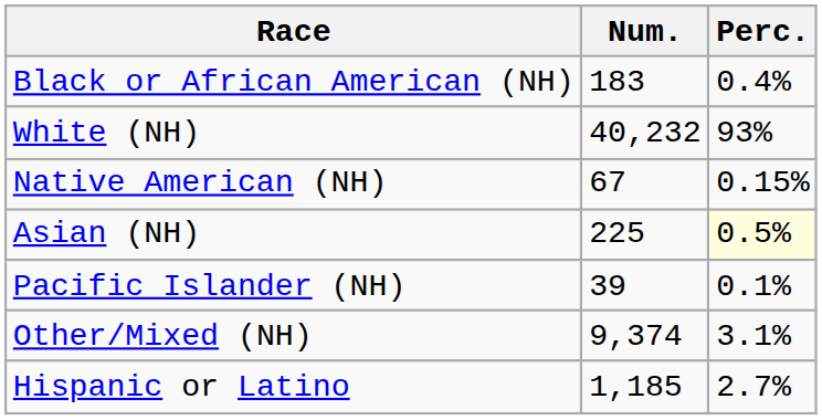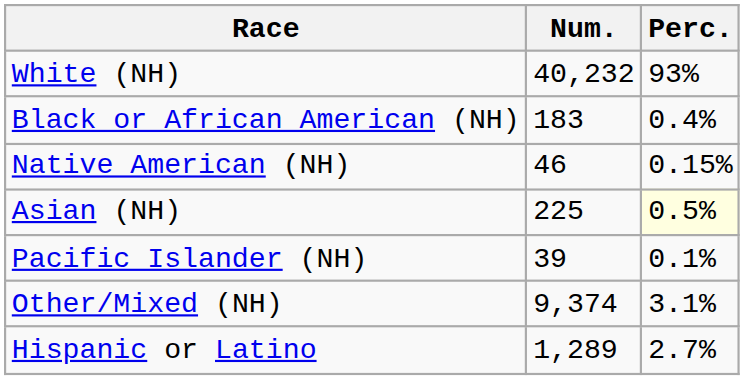rows swapped: White (NH) <-> Black or African American (NH)
Native American (NH) | Num.: 67 -> 46
Hispanic or Latino | Num.: 1,185 -> 1,289
